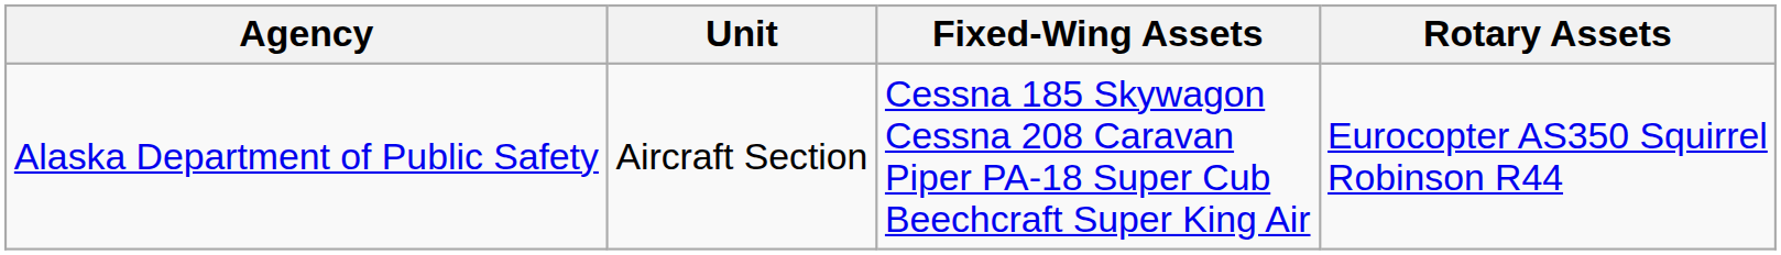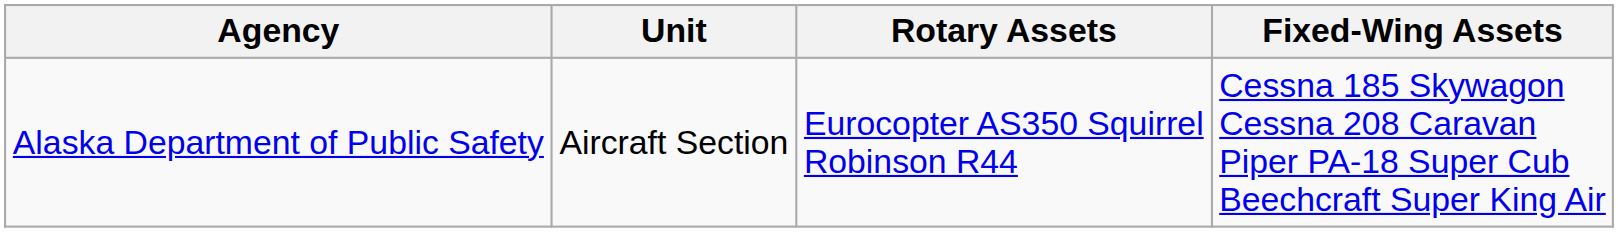columns swapped: Rotary Assets <-> Fixed-Wing Assets
